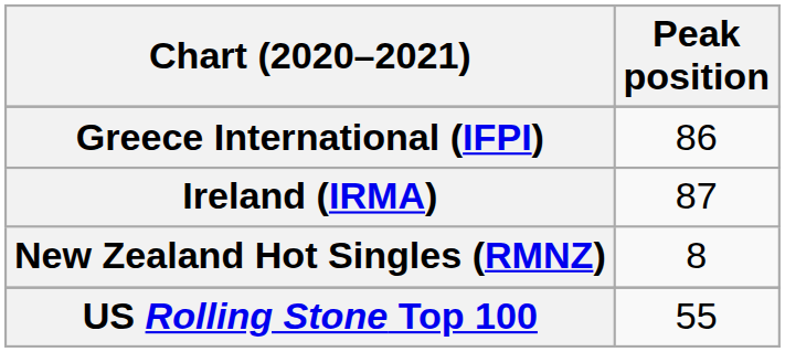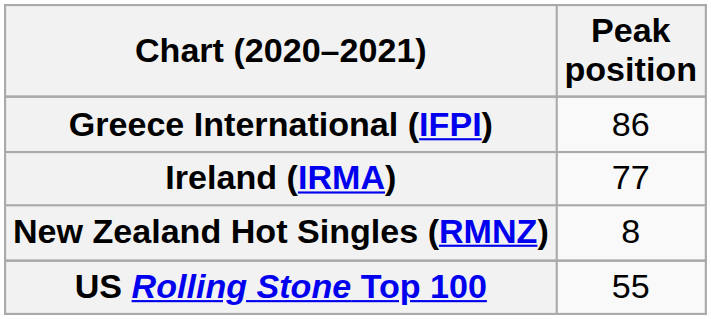Ireland (IRMA) | Peak position: 87 -> 77
